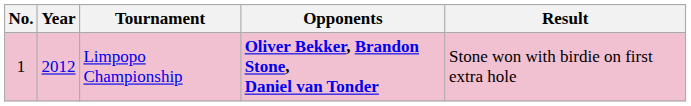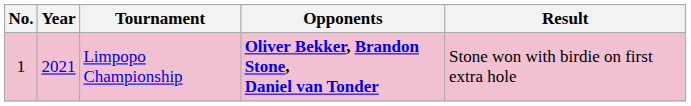Limpopo Championship | Year: 2012 -> 2021
